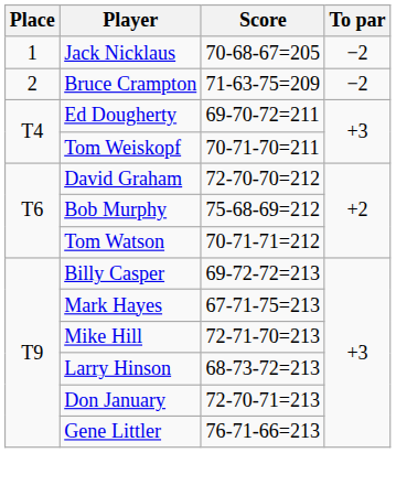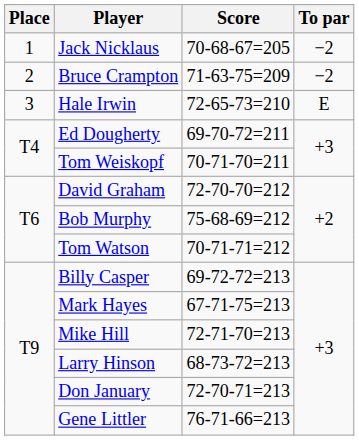+ row: 3 | Hale Irwin | 72-65-73=210 | E
